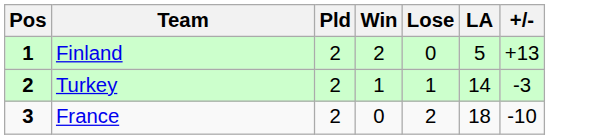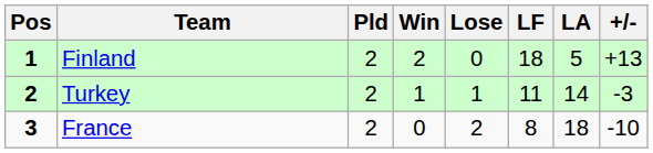+ column: LF | 18 | 11 | 8
